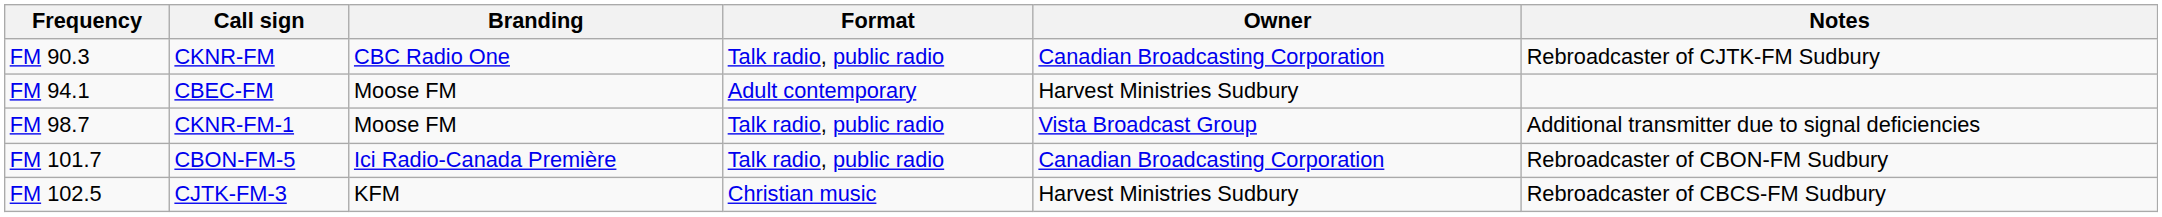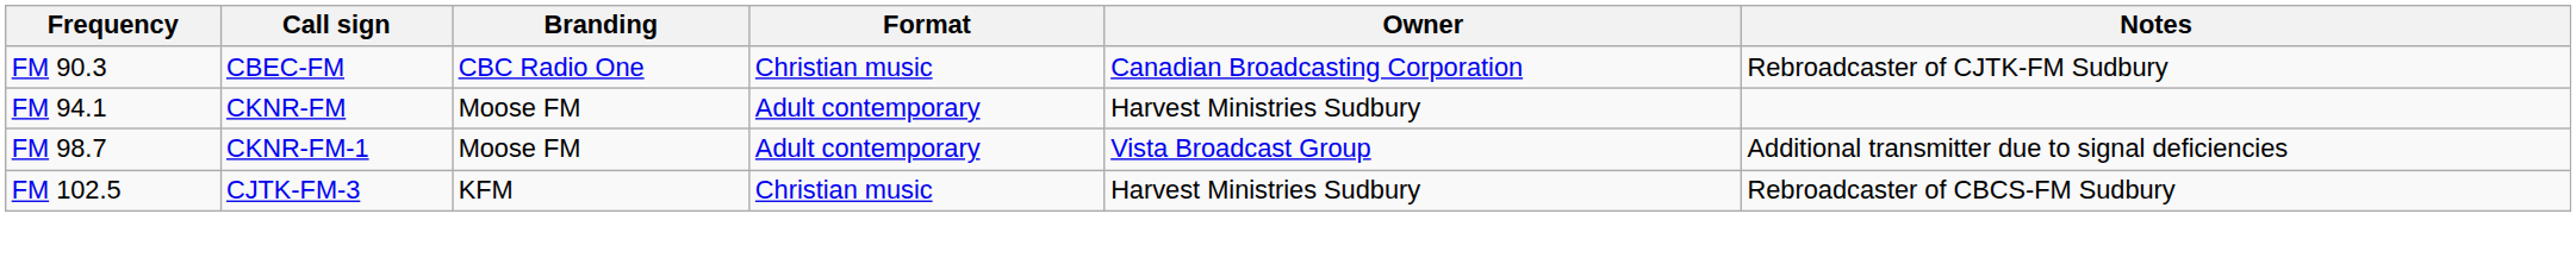FM 90.3 | Call sign: CKNR-FM -> CBEC-FM
FM 90.3 | Format: Talk radio, public radio -> Christian music
FM 94.1 | Call sign: CBEC-FM -> CKNR-FM
FM 98.7 | Format: Talk radio, public radio -> Adult contemporary
- row: FM 101.7 | CBON-FM-5 | Ici Radio-Canada Première | Talk radio, public radio | Canadian Broadcasting Corporation | Rebroadcaster of CBON-FM Sudbury
